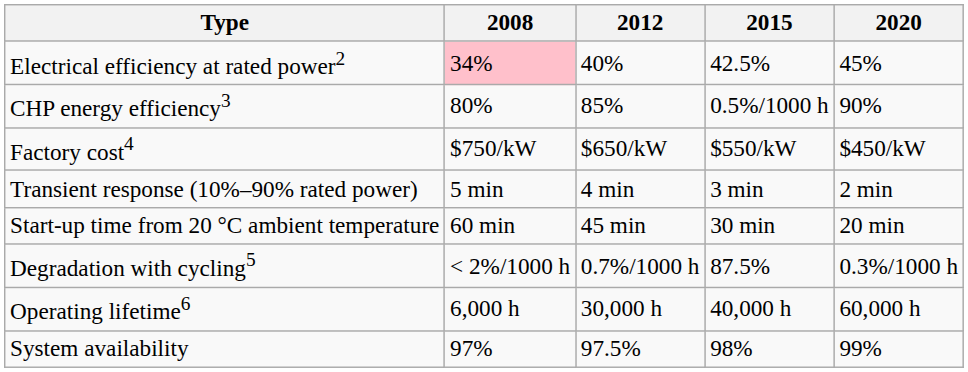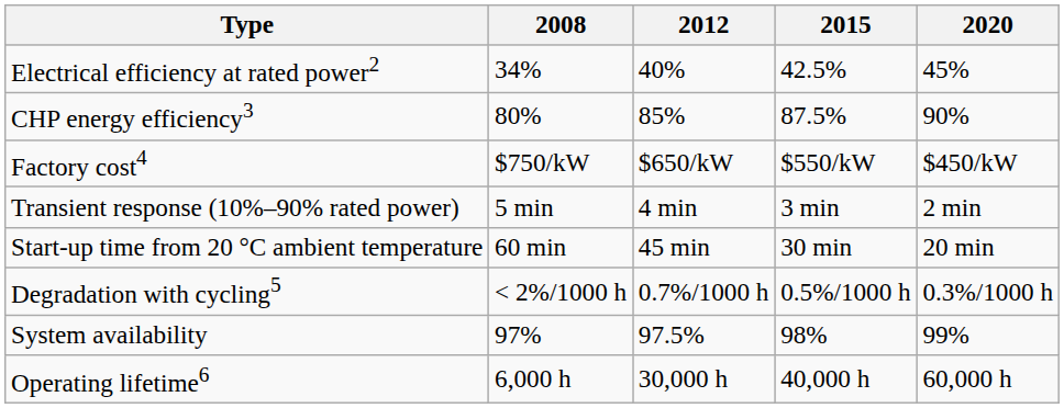Electrical efficiency at rated power2 | 2008: pink background -> no background
CHP energy efficiency3 | 2015: 0.5%/1000 h -> 87.5%
Degradation with cycling5 | 2015: 87.5% -> 0.5%/1000 h
rows swapped: Operating lifetime6 <-> System availability
